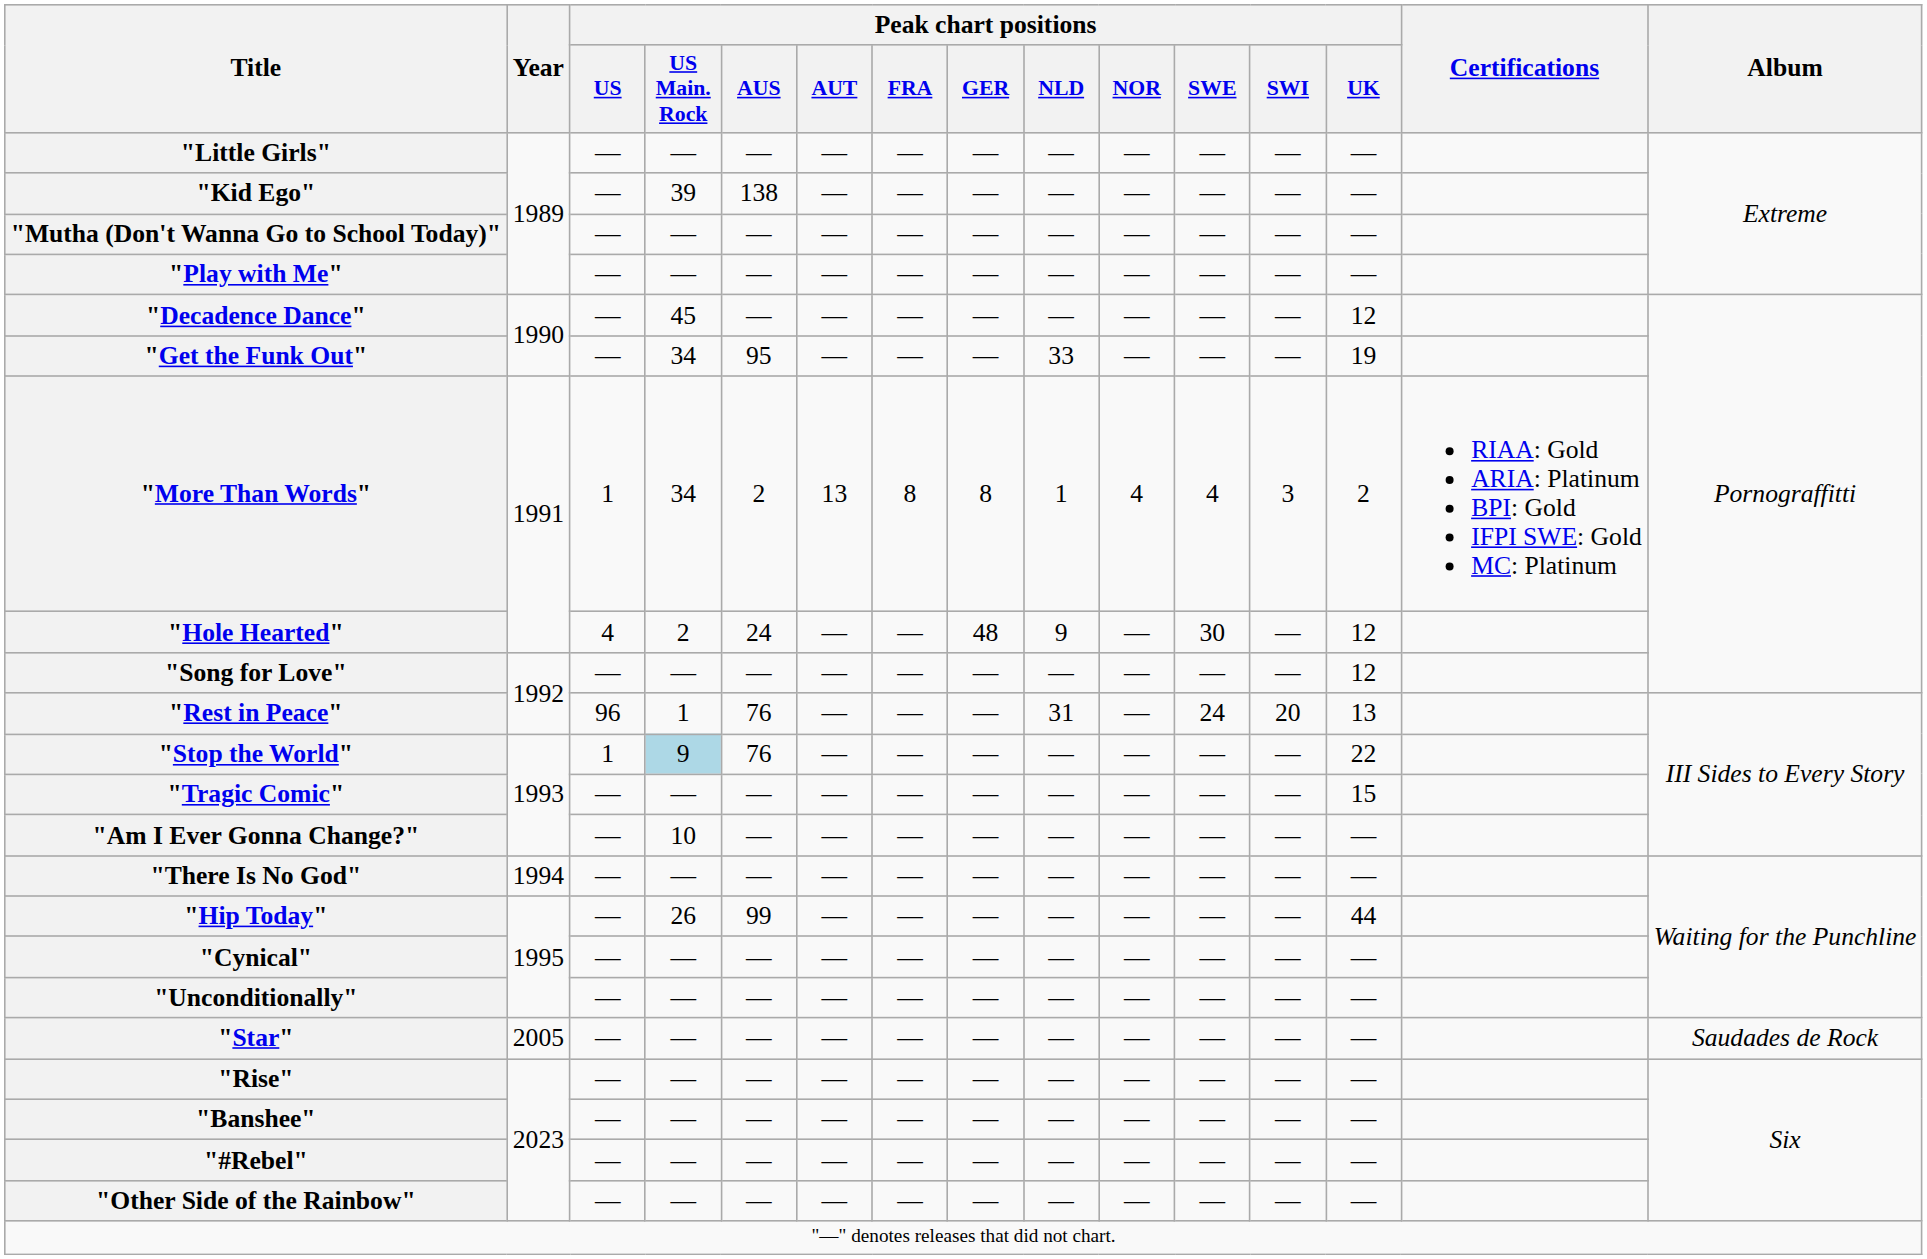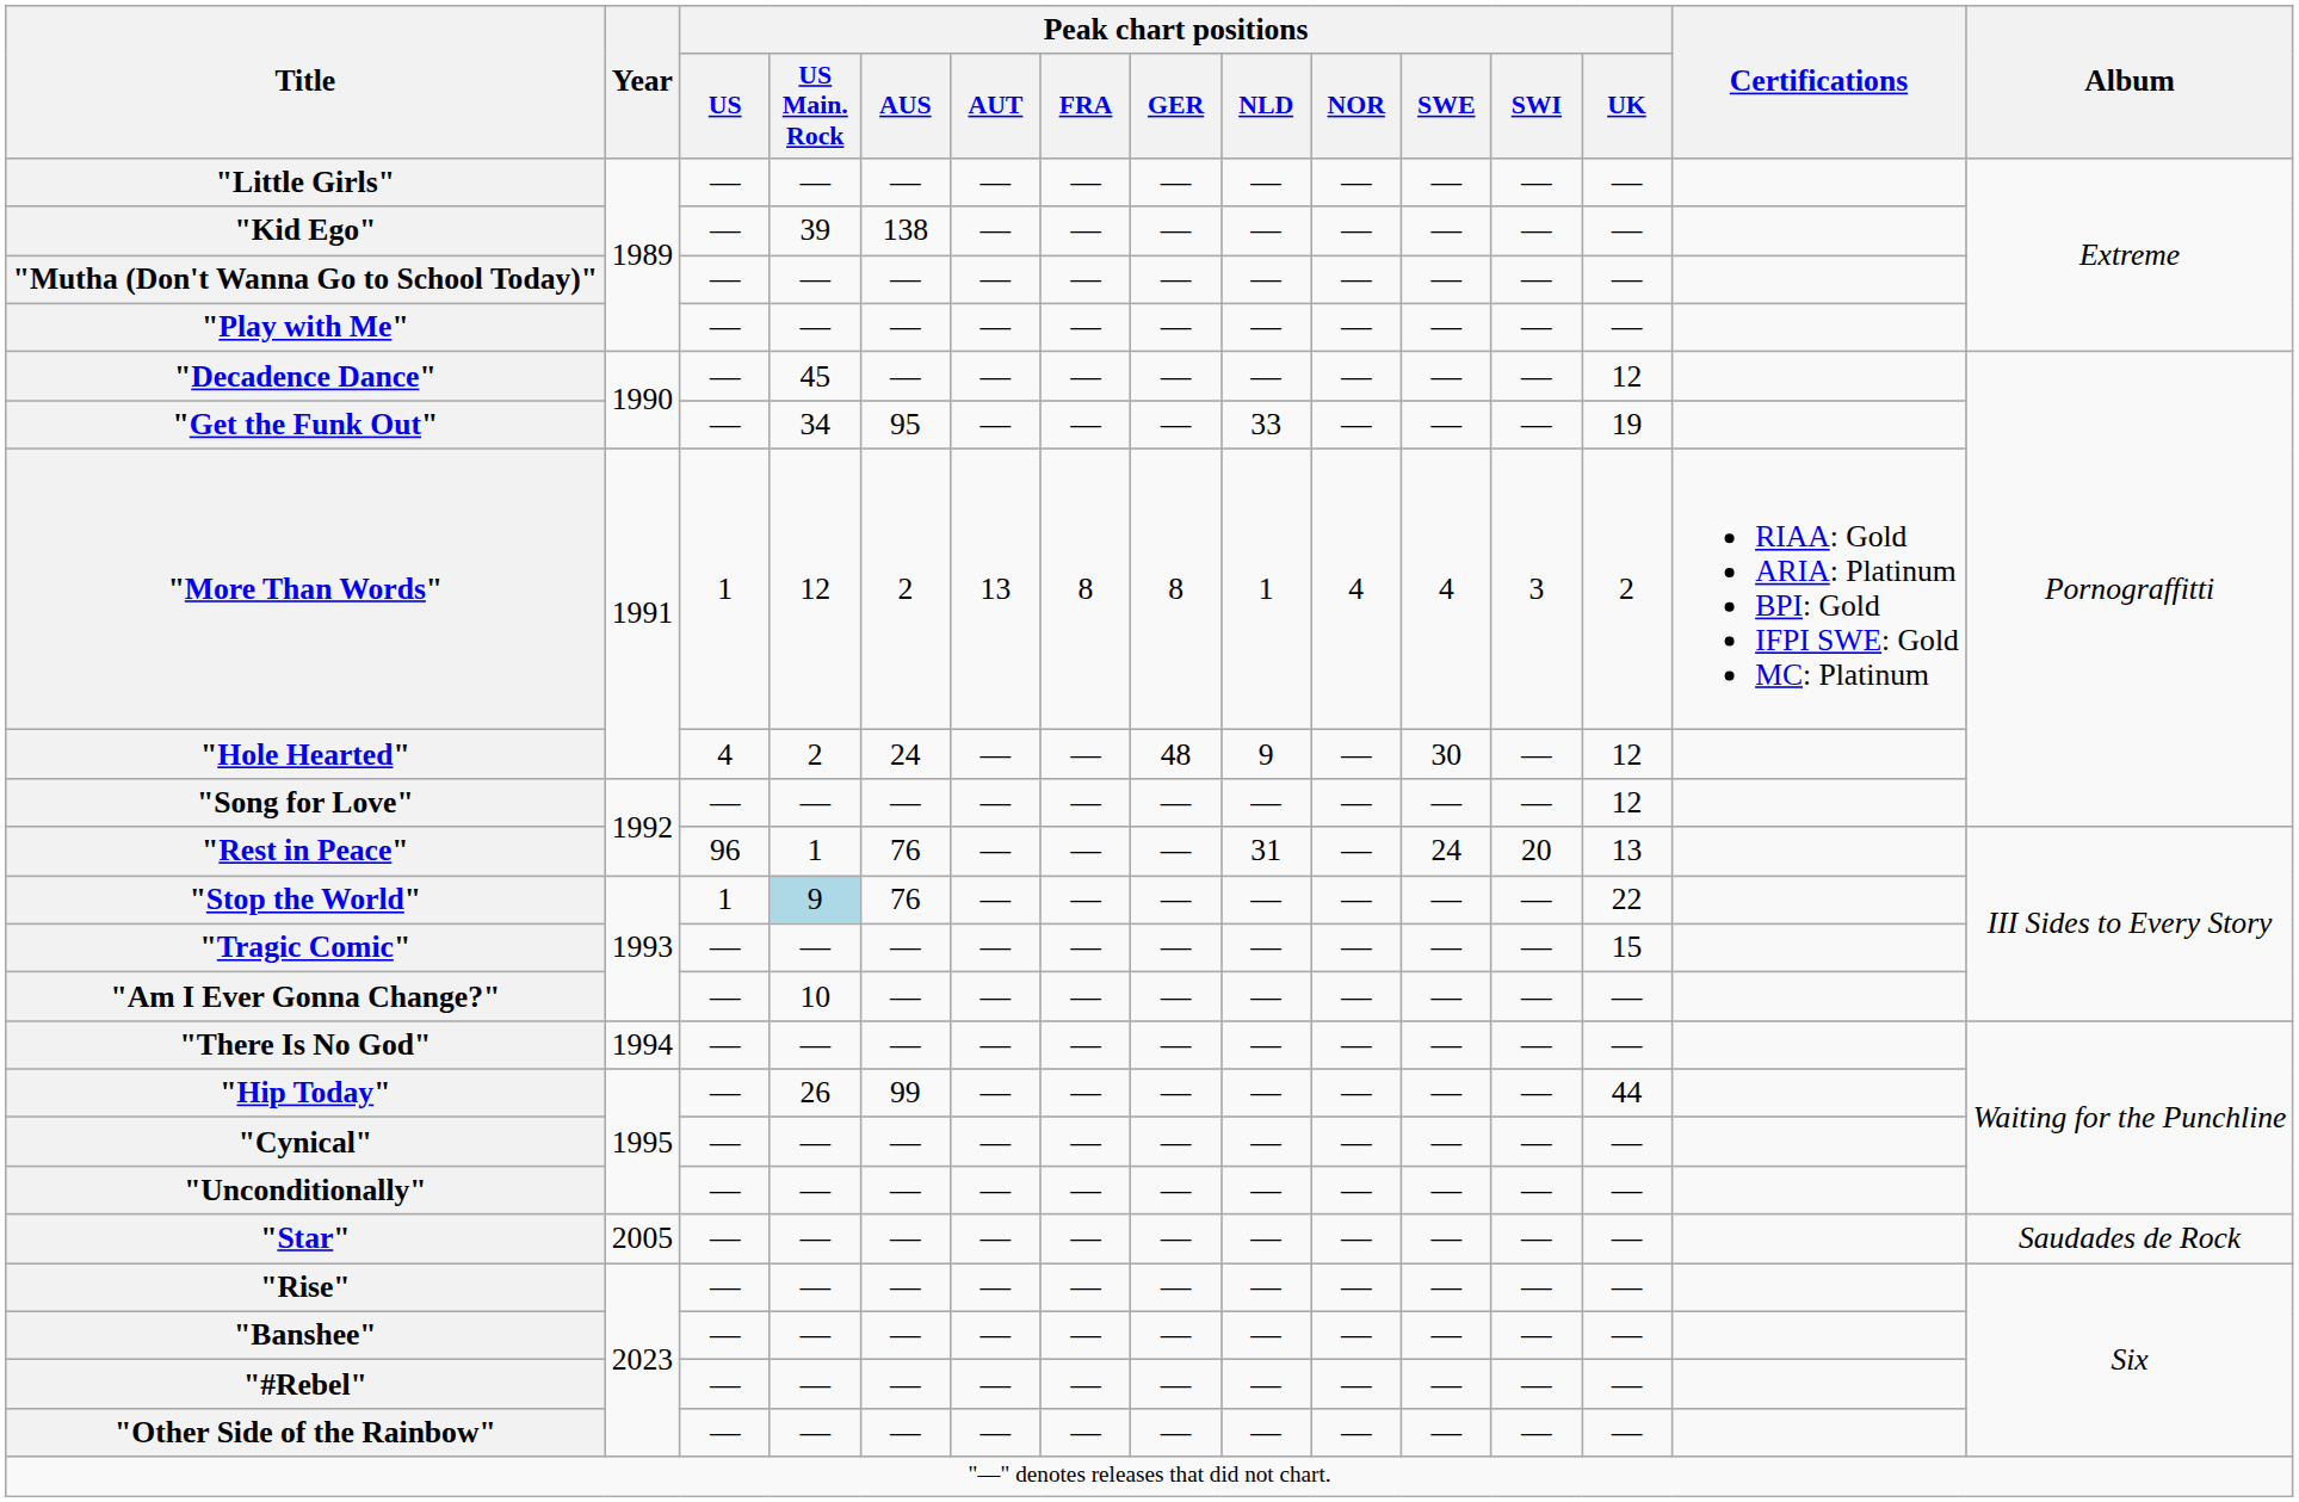"More Than Words" | Peak chart positions / US Main. Rock: 34 -> 12
